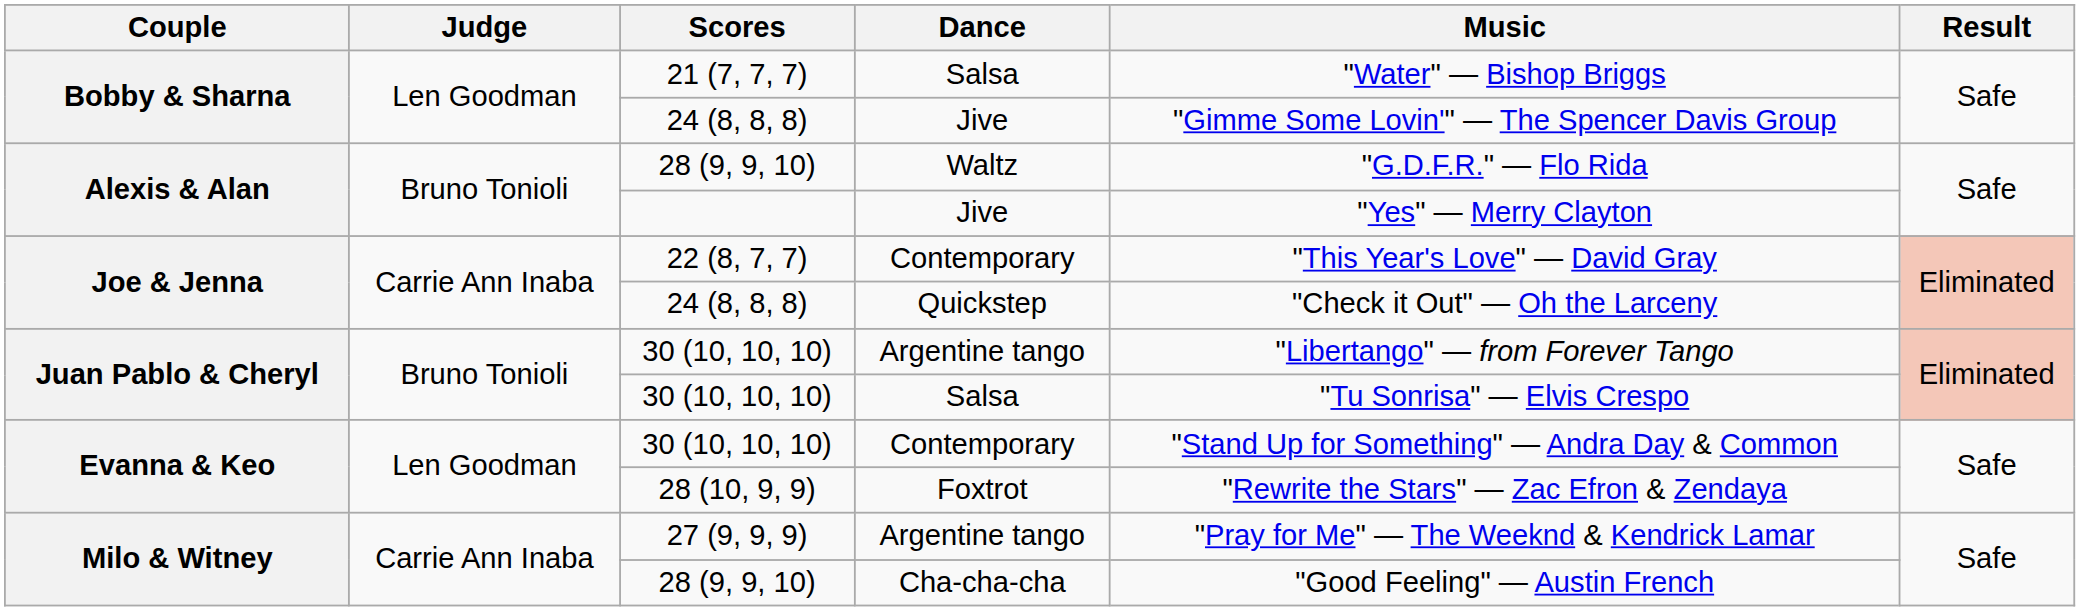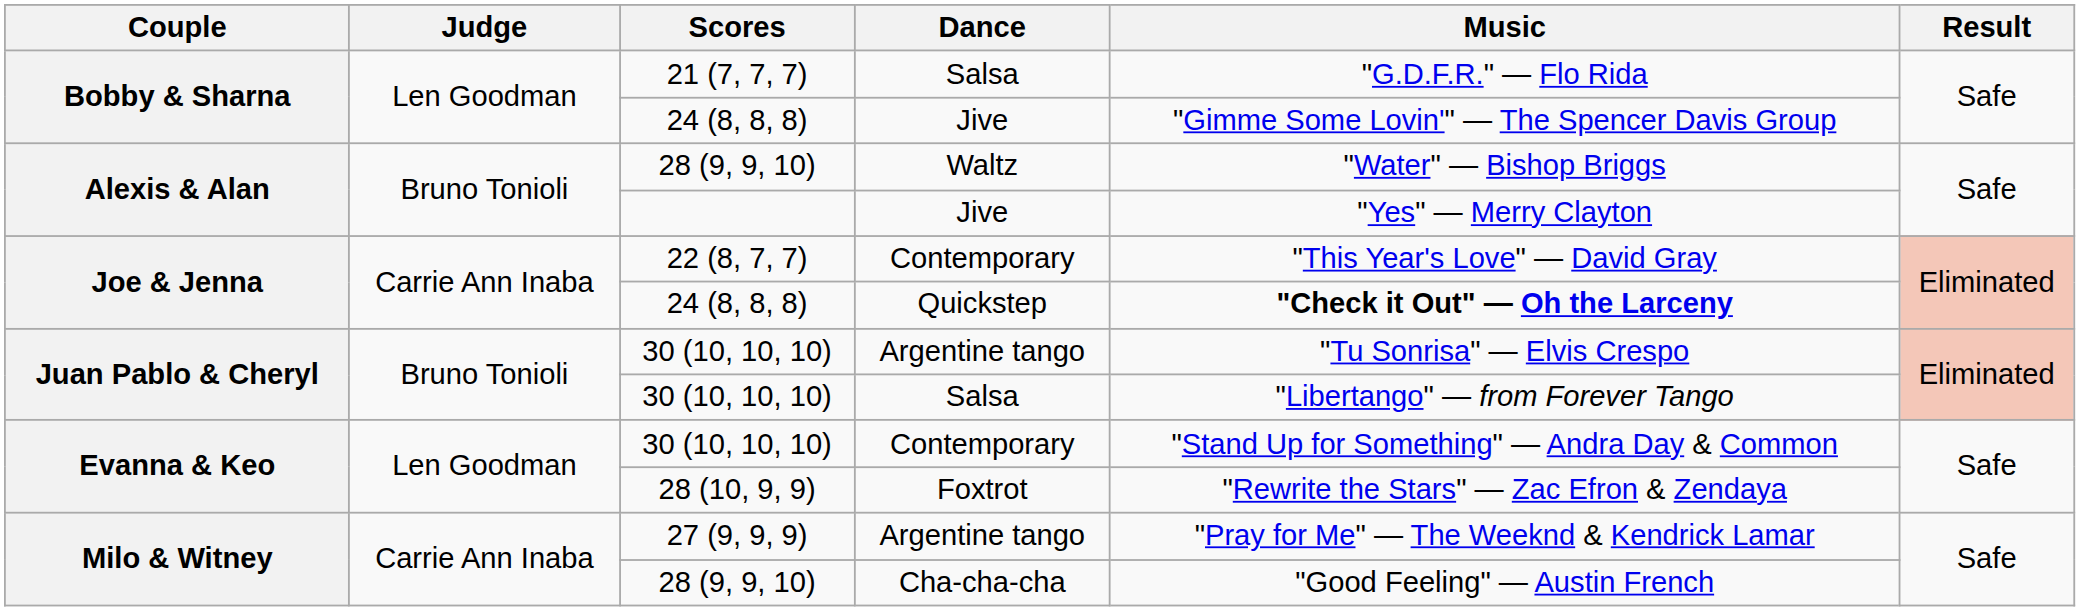21 (7, 7, 7) | Music: "Water" — Bishop Briggs -> "G.D.F.R." — Flo Rida
28 (9, 9, 10) / Waltz | Music: "G.D.F.R." — Flo Rida -> "Water" — Bishop Briggs
24 (8, 8, 8) / Quickstep | Music: normal -> bold
30 (10, 10, 10) / Argentine tango | Music: "Libertango" — from Forever Tango -> "Tu Sonrisa" — Elvis Crespo
30 (10, 10, 10) / Salsa | Music: "Tu Sonrisa" — Elvis Crespo -> "Libertango" — from Forever Tango
